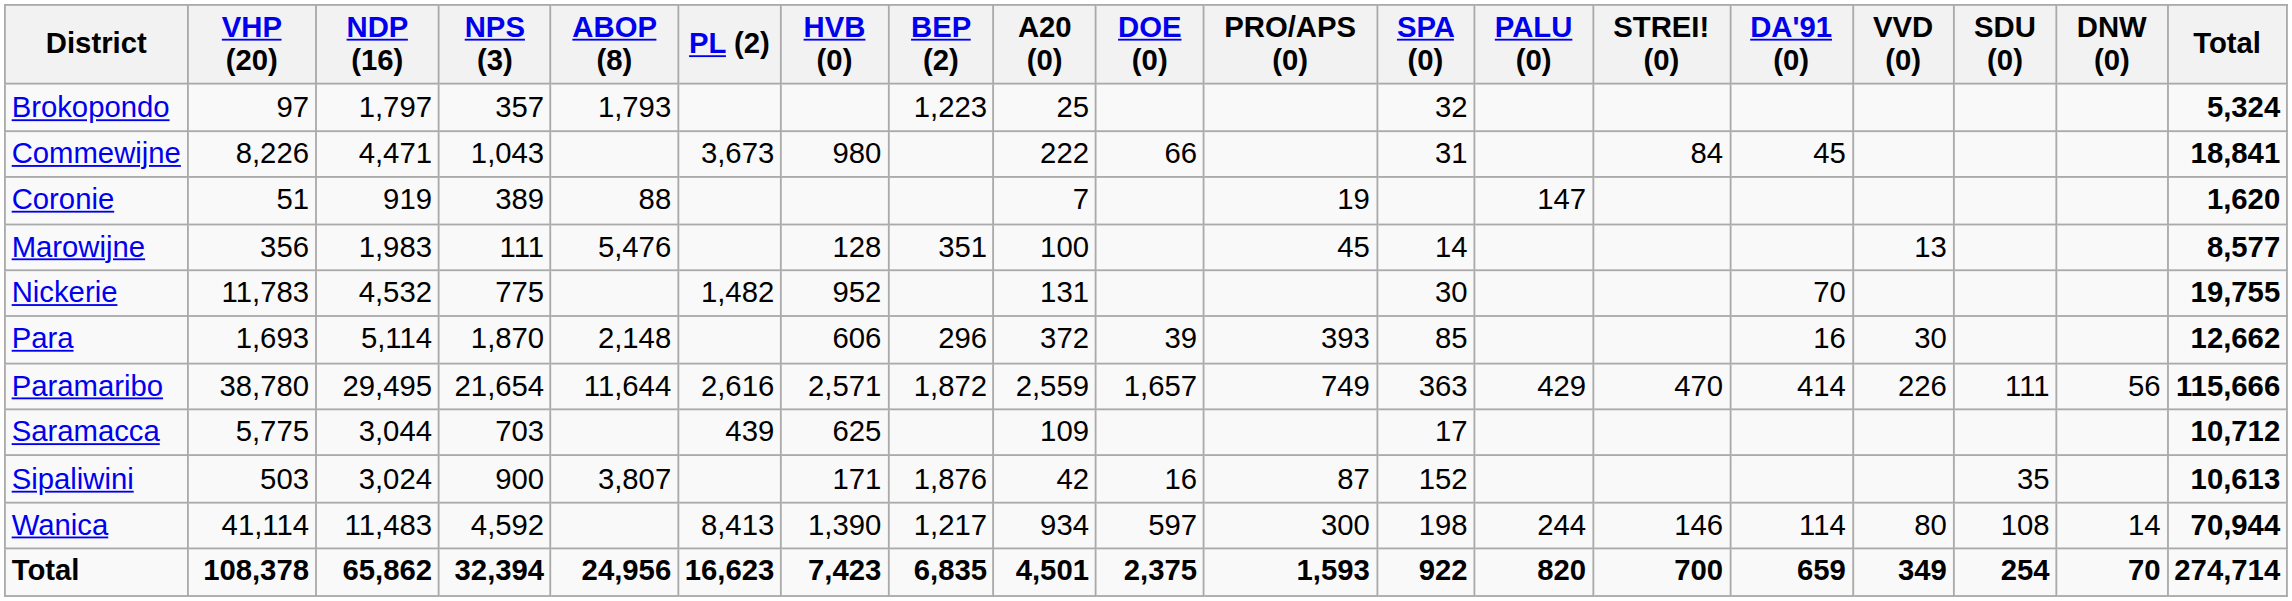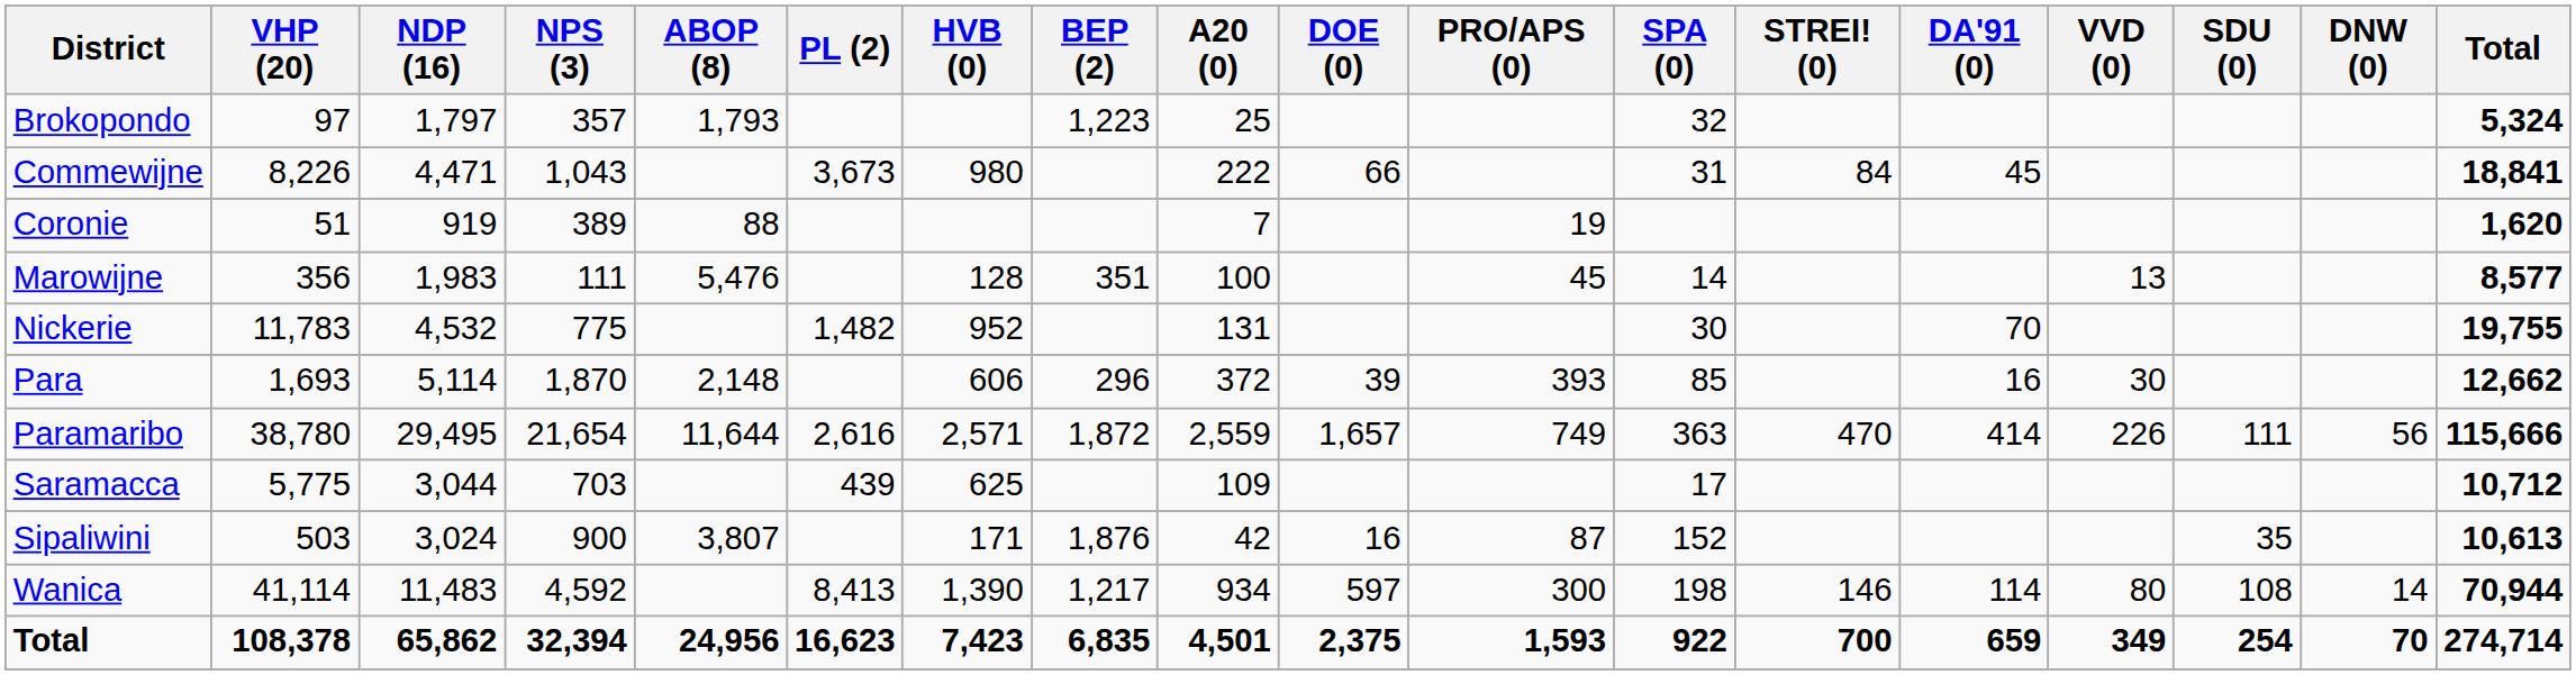- column: PALU (0) | 147 | 429 | 244 | 820
